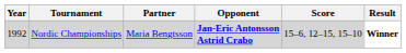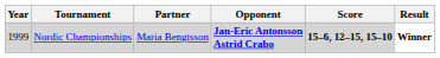Nordic Championships | Year: 1992 -> 1999
Nordic Championships | Score: normal -> bold
